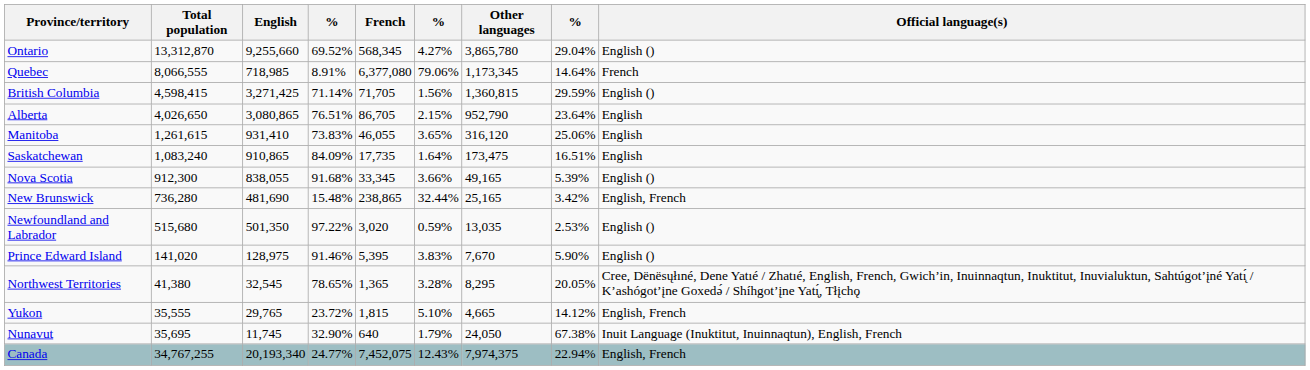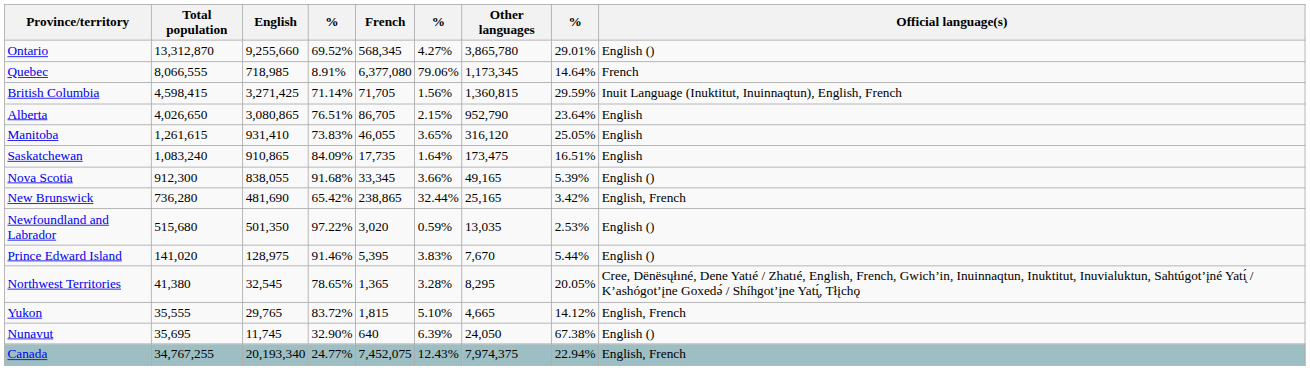Ontario | column 8: 29.04% -> 29.01%
British Columbia | Official language(s): English () -> Inuit Language (Inuktitut, Inuinnaqtun), English, French
Manitoba | column 8: 25.06% -> 25.05%
New Brunswick | column 4: 15.48% -> 65.42%
Prince Edward Island | column 8: 5.90% -> 5.44%
Yukon | column 4: 23.72% -> 83.72%
Nunavut | column 6: 1.79% -> 6.39%
Nunavut | Official language(s): Inuit Language (Inuktitut, Inuinnaqtun), English, French -> English ()
